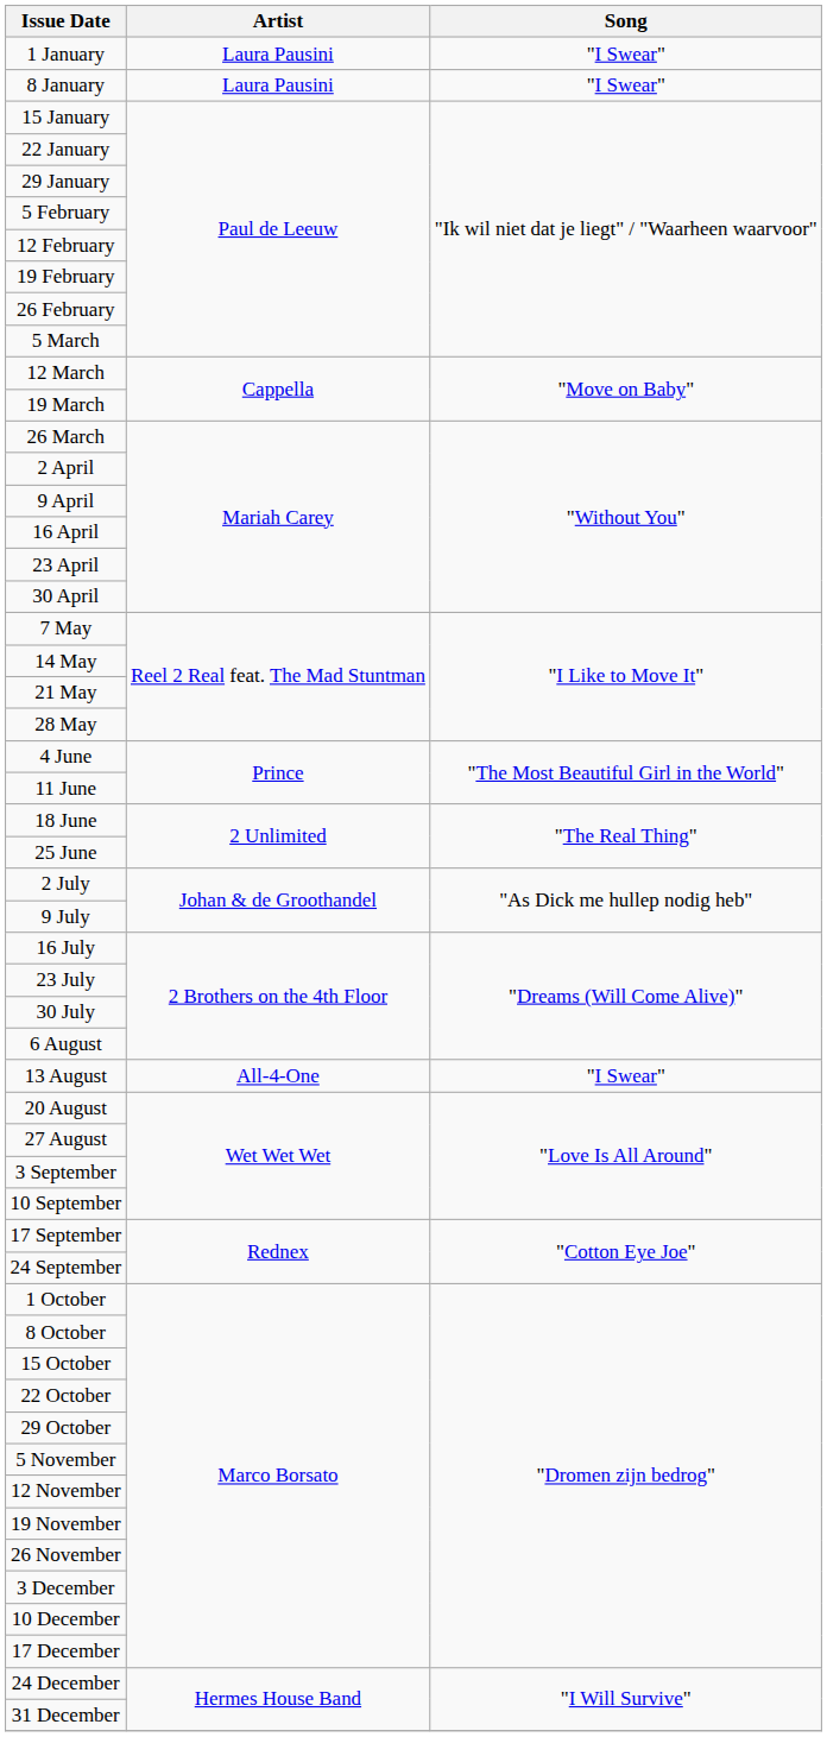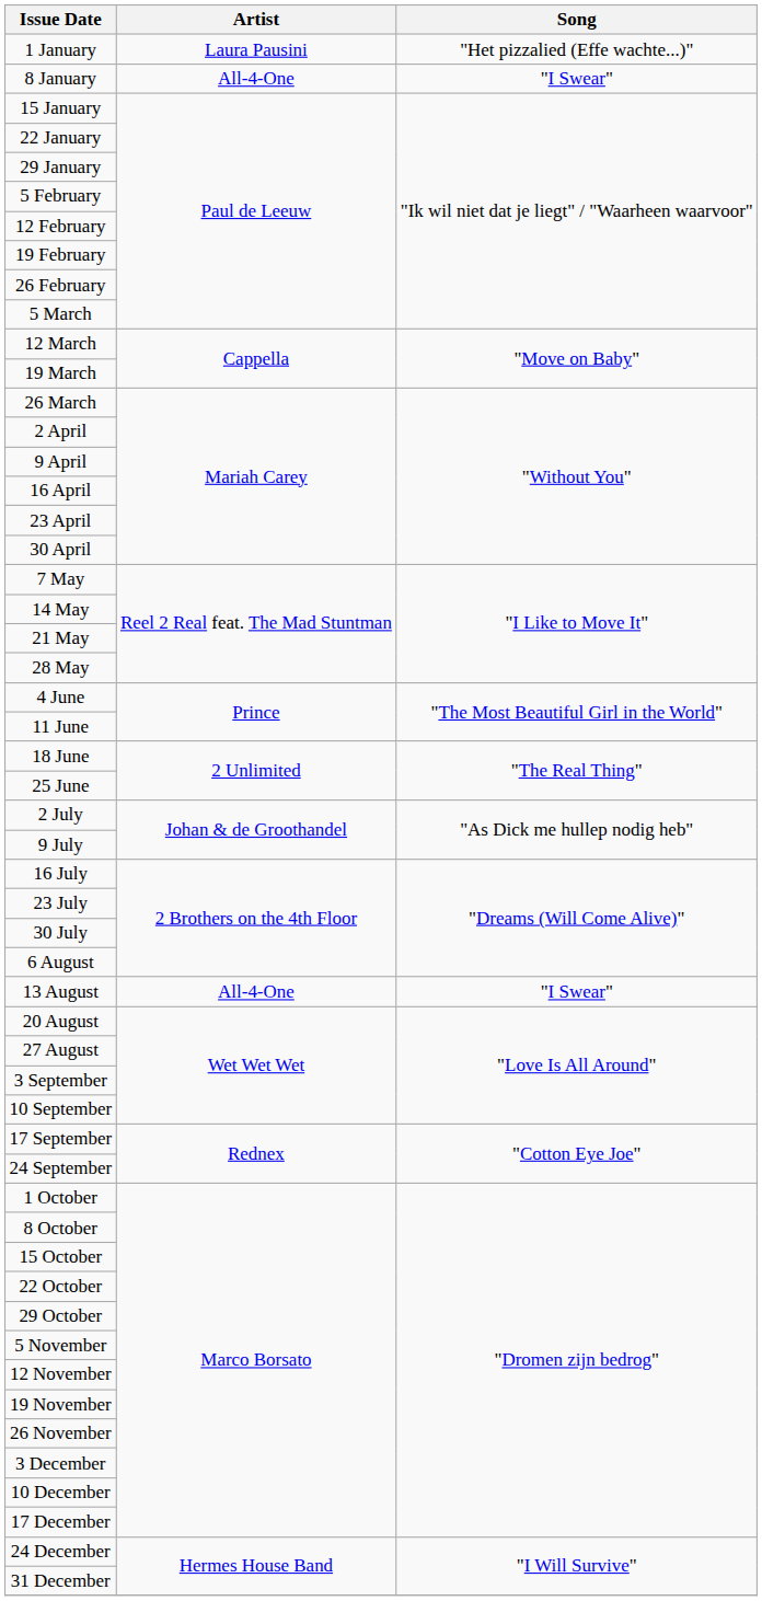1 January | Song: "I Swear" -> "Het pizzalied (Effe wachte...)"
8 January | Artist: Laura Pausini -> All-4-One
